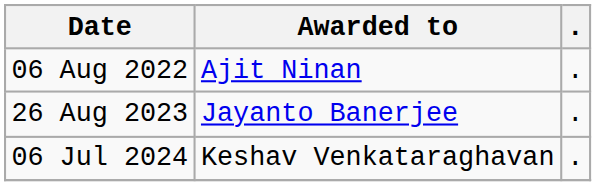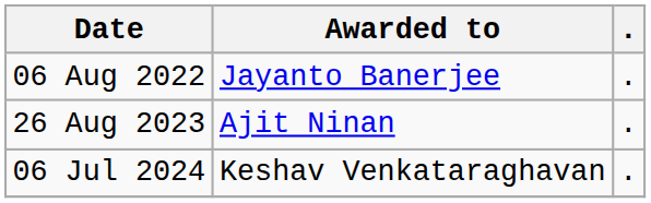06 Aug 2022 | Awarded to: Ajit Ninan -> Jayanto Banerjee
26 Aug 2023 | Awarded to: Jayanto Banerjee -> Ajit Ninan
